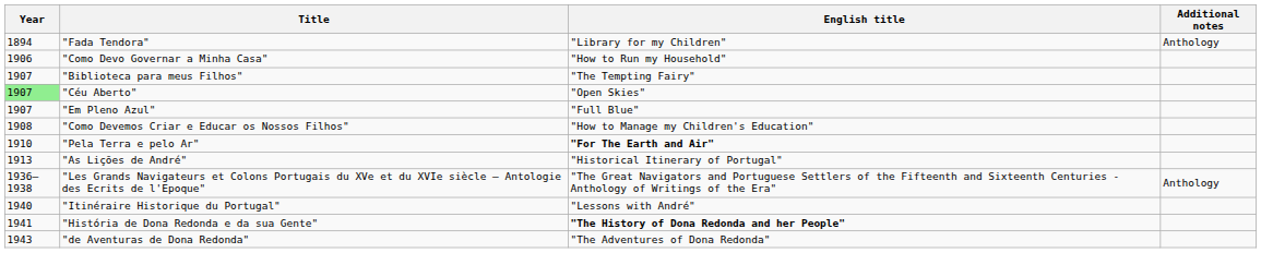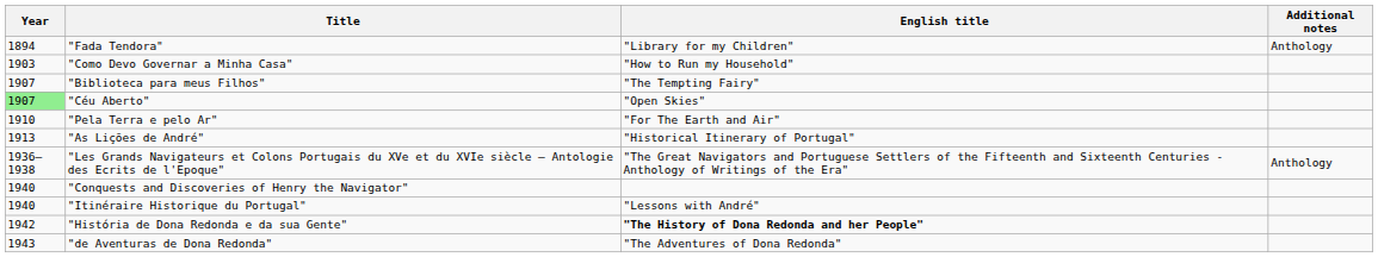"Como Devo Governar a Minha Casa" | Year: 1906 -> 1903
- row: 1907 | "Em Pleno Azul" | "Full Blue"
- row: 1908 | "Como Devemos Criar e Educar os Nossos Filhos" | "How to Manage my Children's Education"
"Pela Terra e pelo Ar" | English title: bold -> normal
+ row: 1940 | "Conquests and Discoveries of Henry the Navigator"
"História de Dona Redonda e da sua Gente" | Year: 1941 -> 1942
